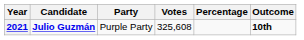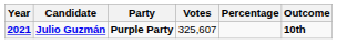2021 | Party: normal -> bold
2021 | Votes: 325,608 -> 325,607
